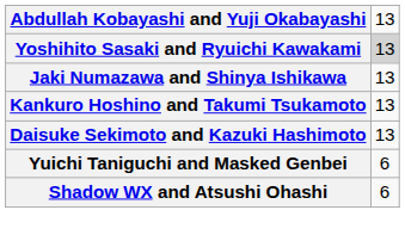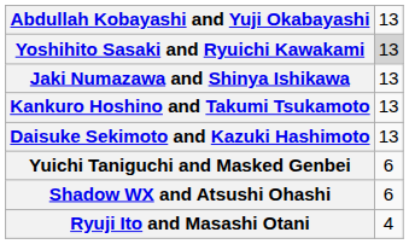+ row: Ryuji Ito and Masashi Otani | 4
